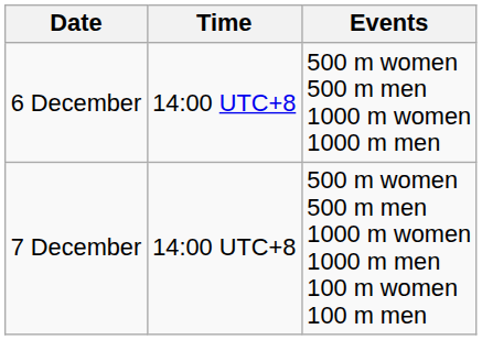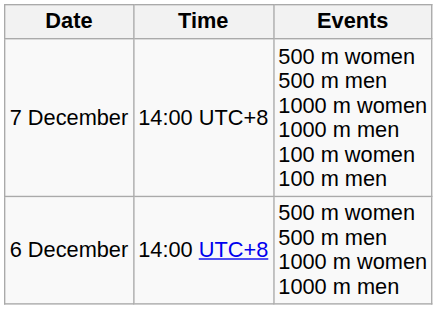rows swapped: 6 December <-> 7 December
